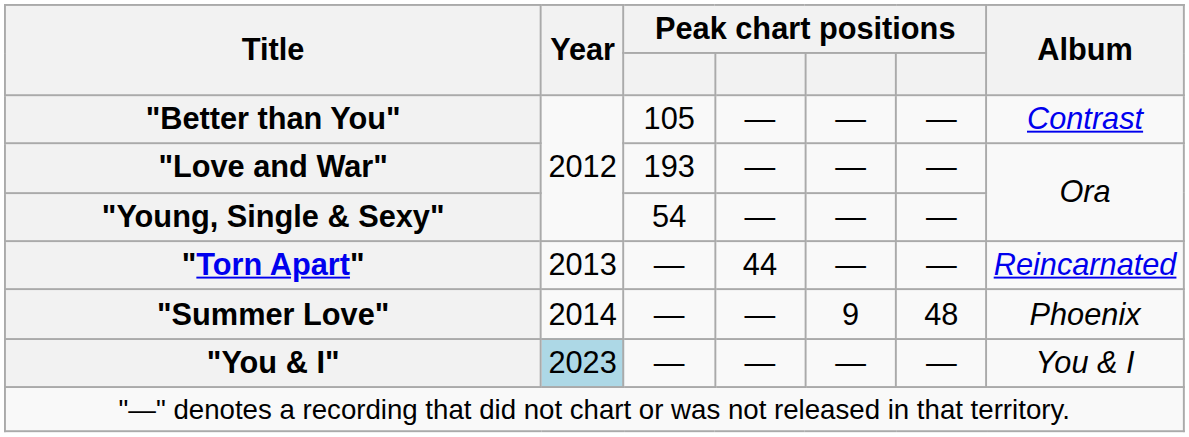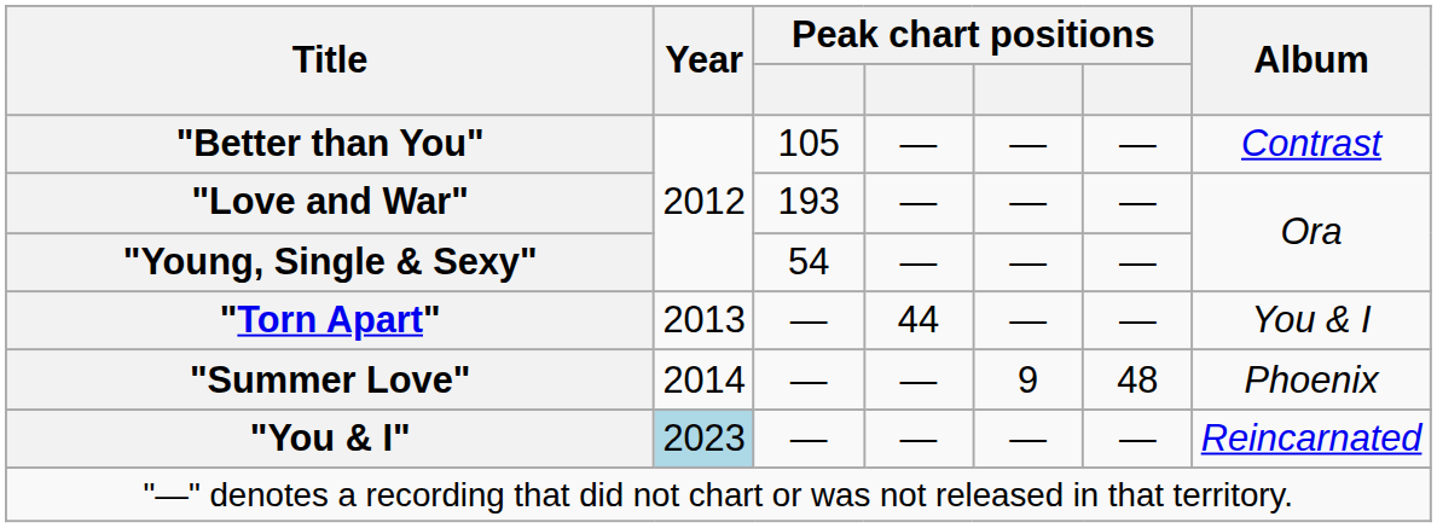"Torn Apart" | Album: Reincarnated -> You & I
"You & I" | Album: You & I -> Reincarnated
